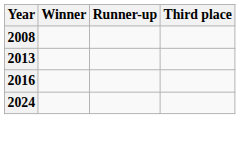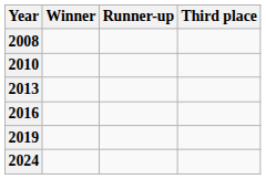+ row: 2010
+ row: 2019
